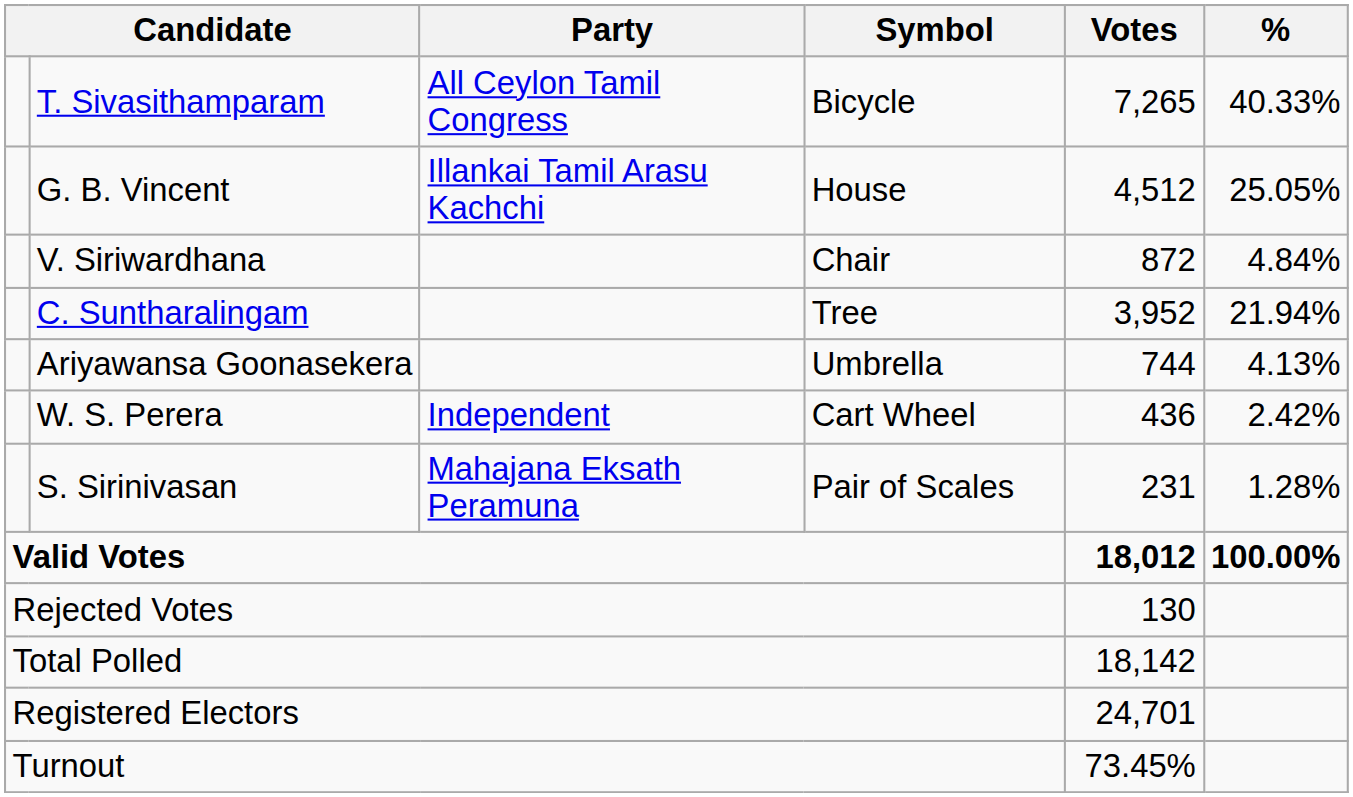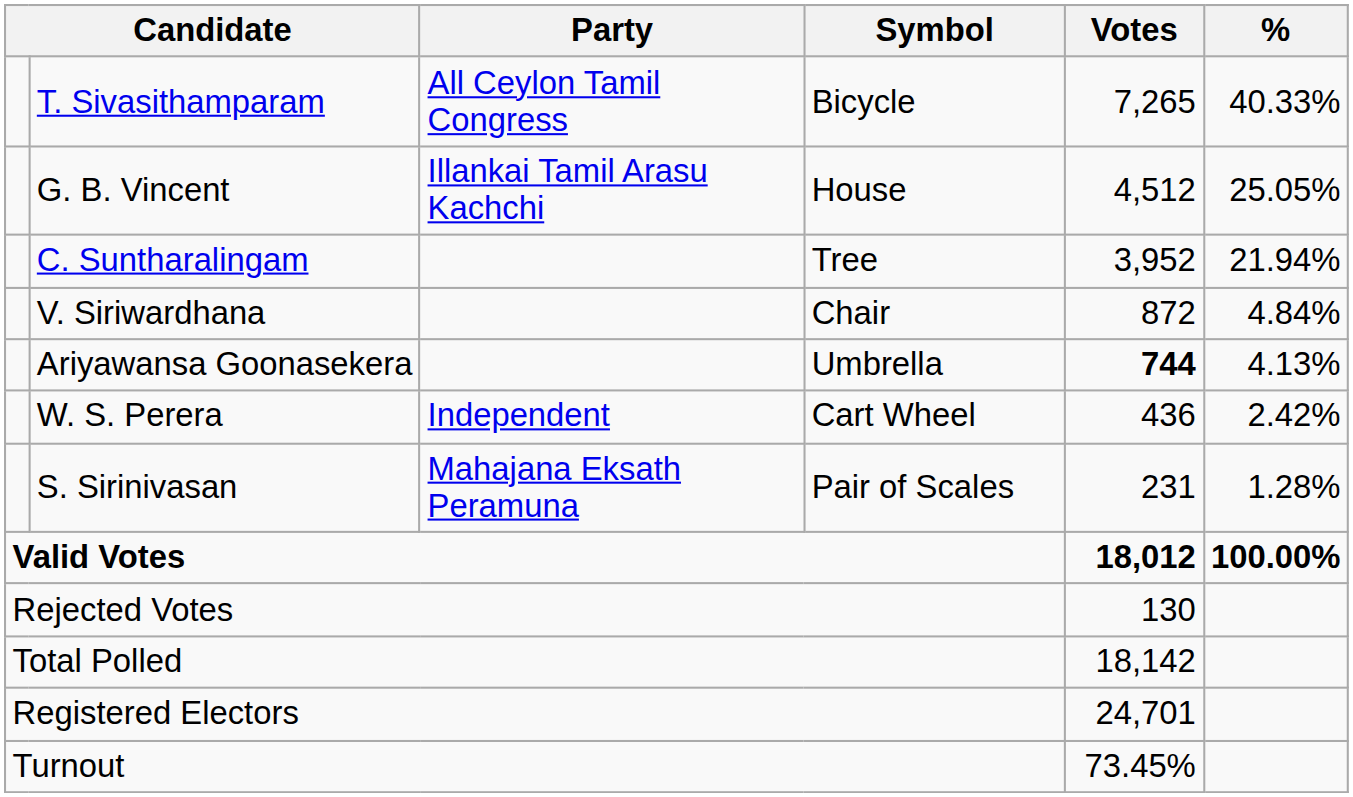rows swapped: C. Suntharalingam <-> V. Siriwardhana
Ariyawansa Goonasekera | Votes: normal -> bold
